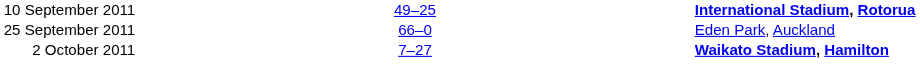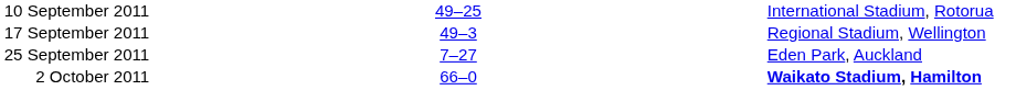10 September 2011 | column 5: bold -> normal
+ row: 17 September 2011 | 49–3 | Regional Stadium, Wellington
25 September 2011 | column 3: 66–0 -> 7–27
2 October 2011 | column 3: 7–27 -> 66–0
